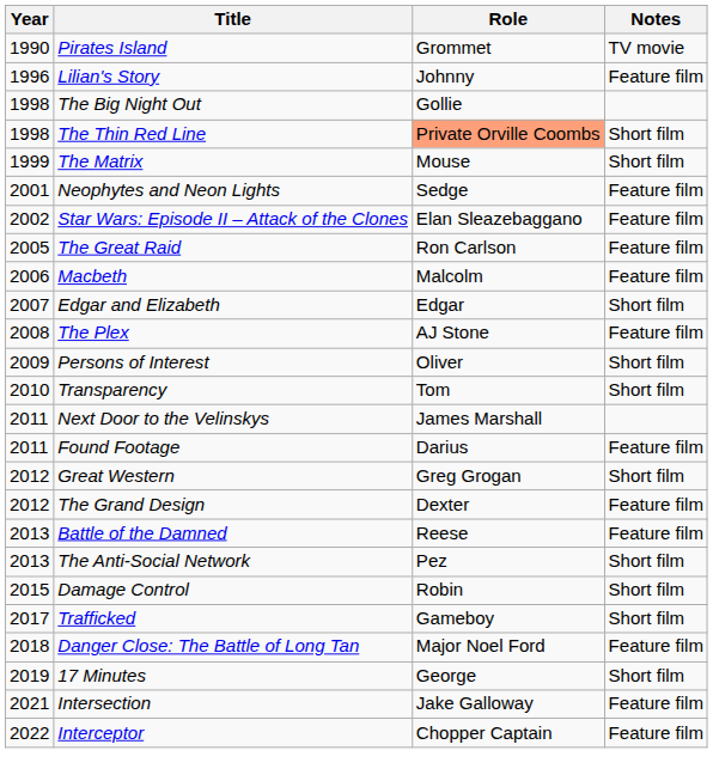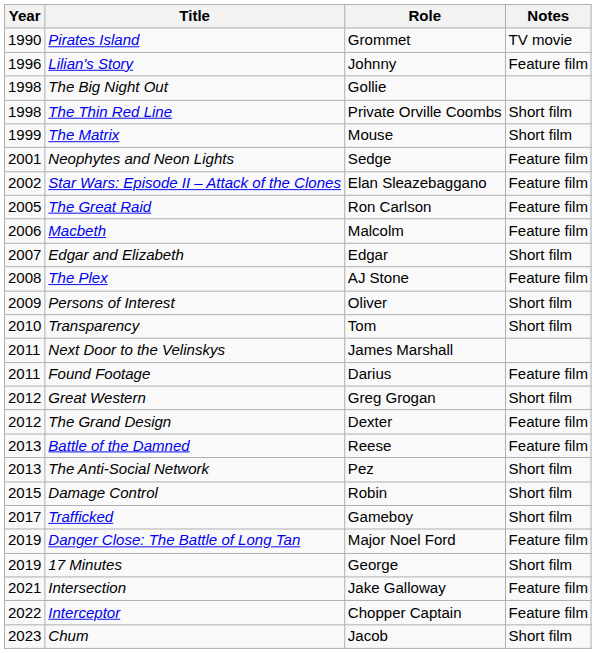The Thin Red Line | Role: lightsalmon background -> no background
Danger Close: The Battle of Long Tan | Year: 2018 -> 2019
+ row: 2023 | Chum | Jacob | Short film
